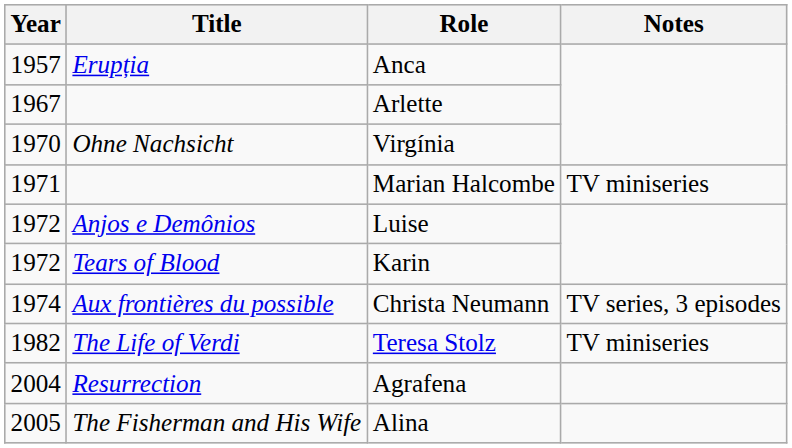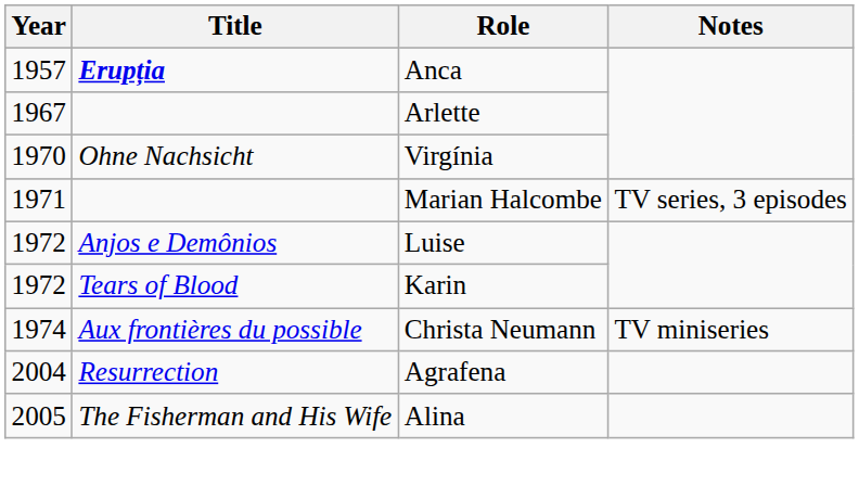Anca | Title: normal -> bold
Marian Halcombe | Notes: TV miniseries -> TV series, 3 episodes
Christa Neumann | Notes: TV series, 3 episodes -> TV miniseries
- row: 1982 | The Life of Verdi | Teresa Stolz | TV miniseries
